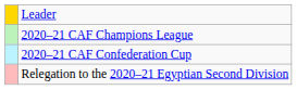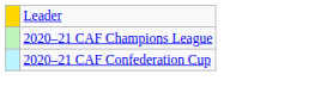- row: Relegation to the 2020–21 Egyptian Second Division
